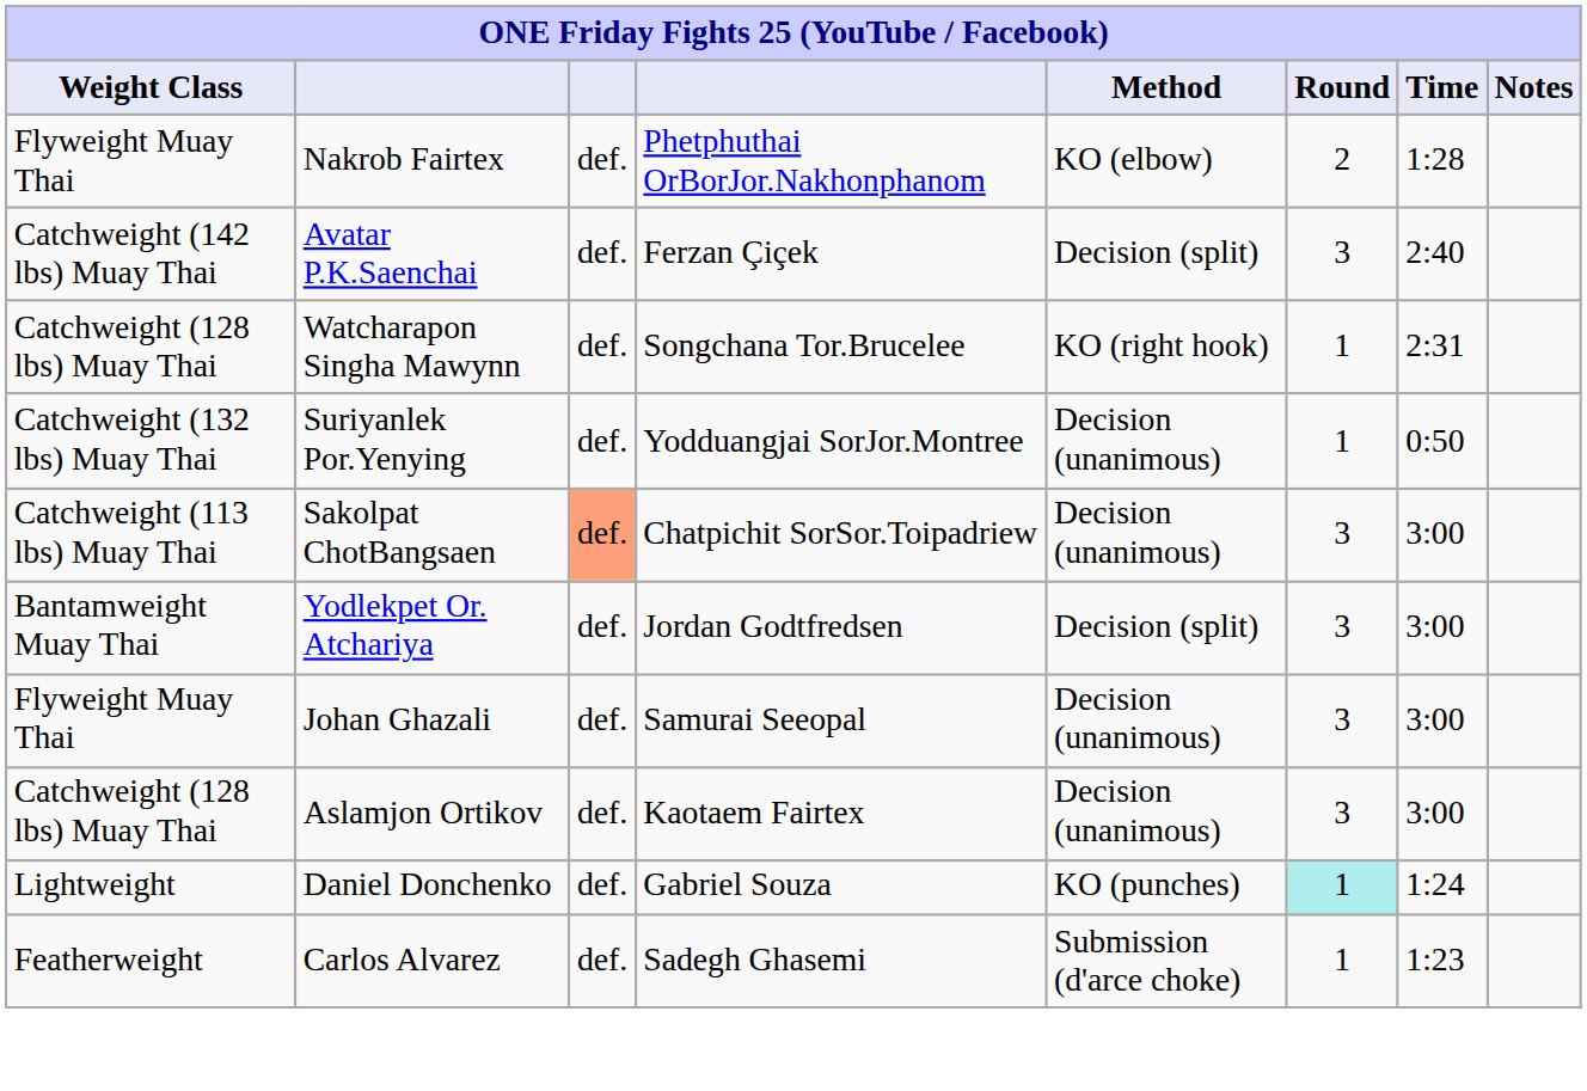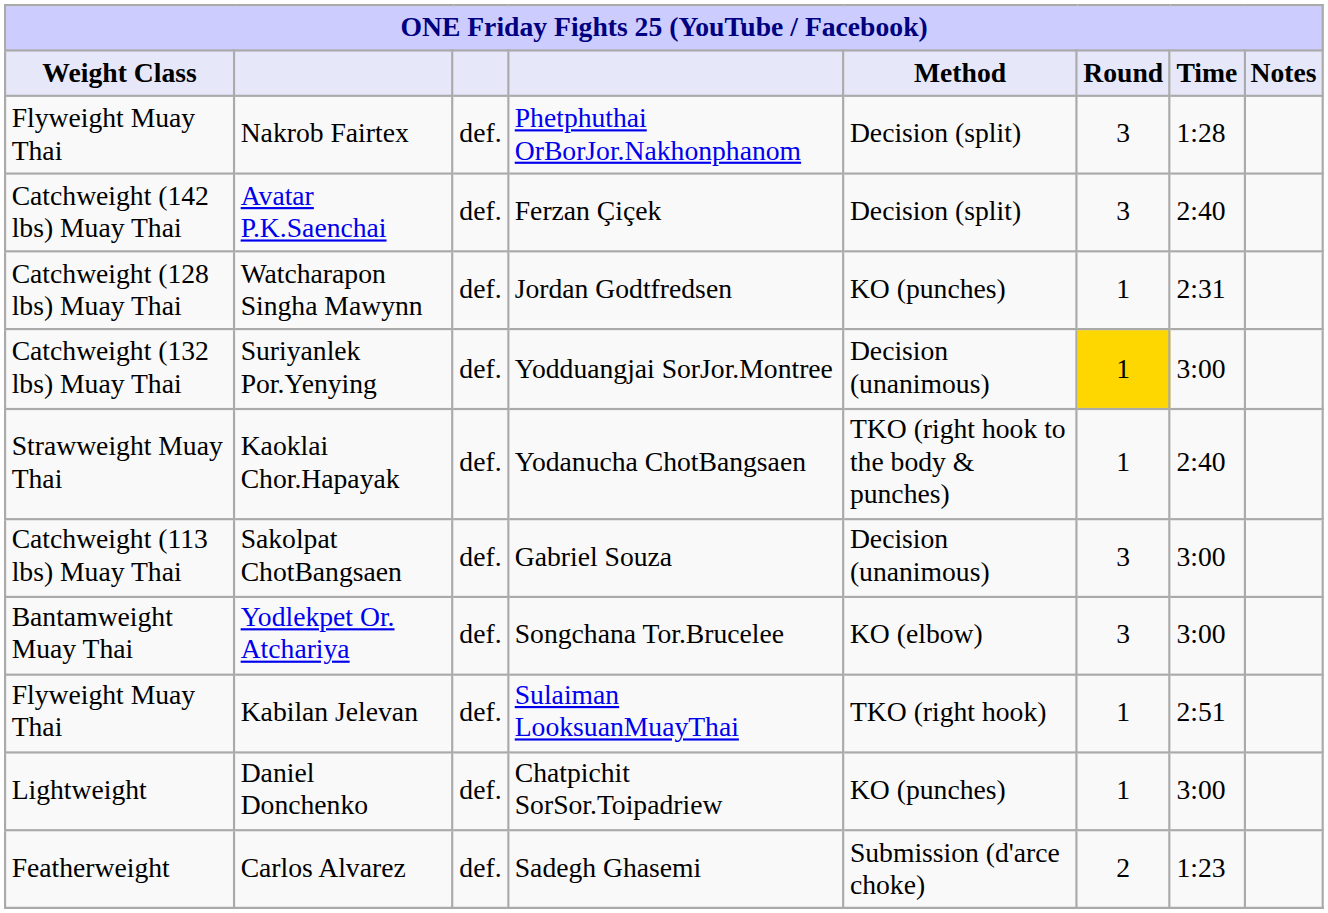Nakrob Fairtex | Method: KO (elbow) -> Decision (split)
Nakrob Fairtex | Round: 2 -> 3
Watcharapon Singha Mawynn | column 4: Songchana Tor.Brucelee -> Jordan Godtfredsen
Watcharapon Singha Mawynn | Method: KO (right hook) -> KO (punches)
Suriyanlek Por.Yenying | Round: no background -> gold background
Suriyanlek Por.Yenying | Time: 0:50 -> 3:00
+ row: Strawweight Muay Thai | Kaoklai Chor.Hapayak | def. | Yodanucha ChotBangsaen | TKO (right hook to the body & punches) | 1 | 2:40
Sakolpat ChotBangsaen | column 3: lightsalmon background -> no background
Sakolpat ChotBangsaen | column 4: Chatpichit SorSor.Toipadriew -> Gabriel Souza
Yodlekpet Or. Atchariya | column 4: Jordan Godtfredsen -> Songchana Tor.Brucelee
Yodlekpet Or. Atchariya | Method: Decision (split) -> KO (elbow)
- row: Flyweight Muay Thai | Johan Ghazali | def. | Samurai Seeopal | Decision (unanimous) | 3 | 3:00
- row: Catchweight (128 lbs) Muay Thai | Aslamjon Ortikov | def. | Kaotaem Fairtex | Decision (unanimous) | 3 | 3:00
+ row: Flyweight Muay Thai | Kabilan Jelevan | def. | Sulaiman LooksuanMuayThai | TKO (right hook) | 1 | 2:51
Daniel Donchenko | column 4: Gabriel Souza -> Chatpichit SorSor.Toipadriew
Daniel Donchenko | Round: paleturquoise background -> no background
Daniel Donchenko | Time: 1:24 -> 3:00
Carlos Alvarez | Round: 1 -> 2
